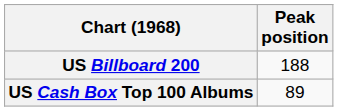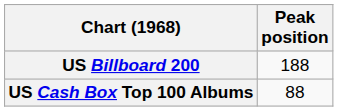US Cash Box Top 100 Albums | Peak position: 89 -> 88
